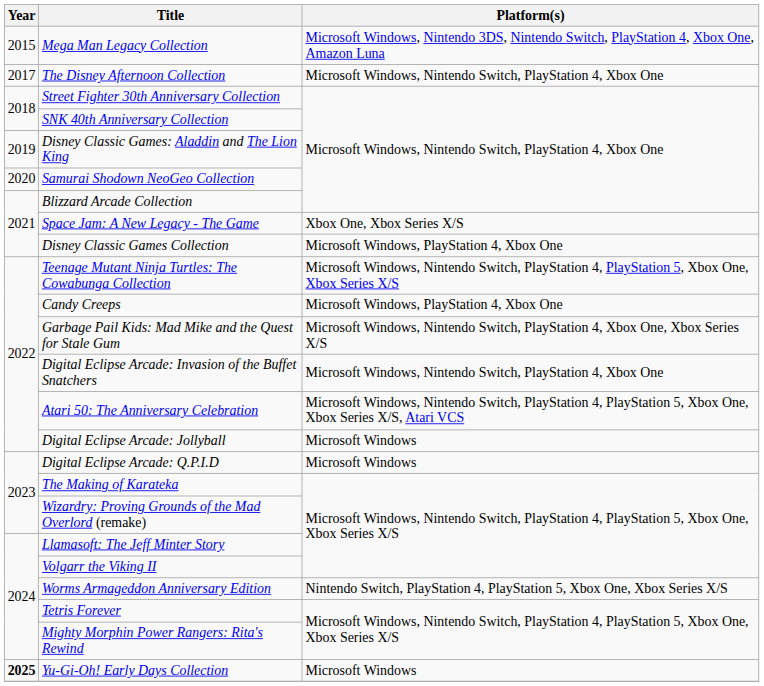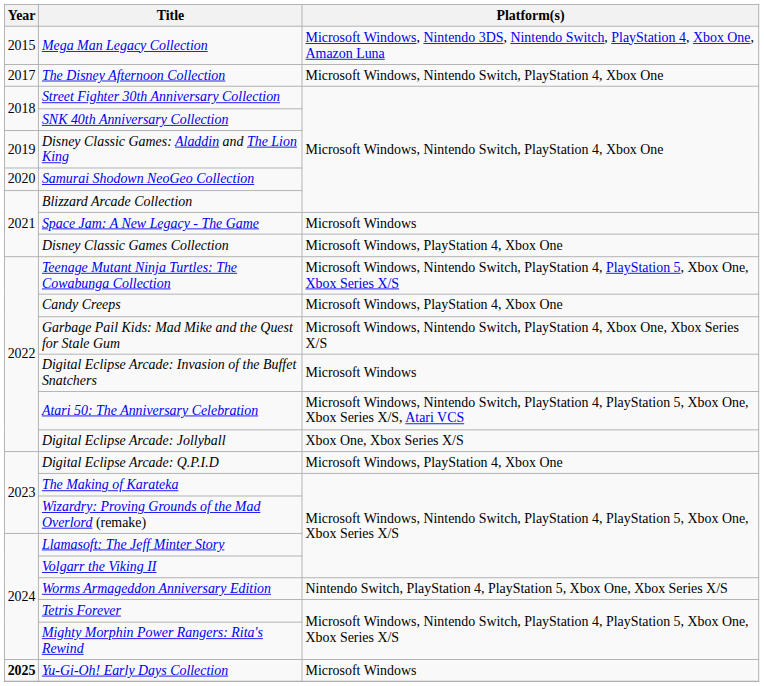Space Jam: A New Legacy - The Game | Platform(s): Xbox One, Xbox Series X/S -> Microsoft Windows
Digital Eclipse Arcade: Invasion of the Buffet Snatchers | Platform(s): Microsoft Windows, Nintendo Switch, PlayStation 4, Xbox One -> Microsoft Windows
Digital Eclipse Arcade: Jollyball | Platform(s): Microsoft Windows -> Xbox One, Xbox Series X/S
Digital Eclipse Arcade: Q.P.I.D | Platform(s): Microsoft Windows -> Microsoft Windows, PlayStation 4, Xbox One
